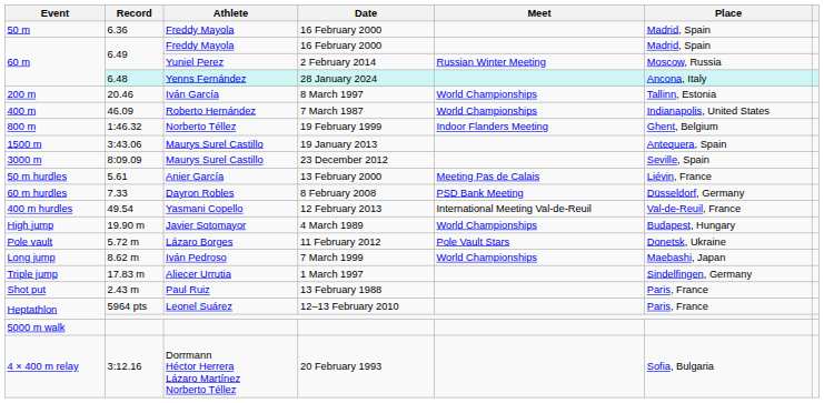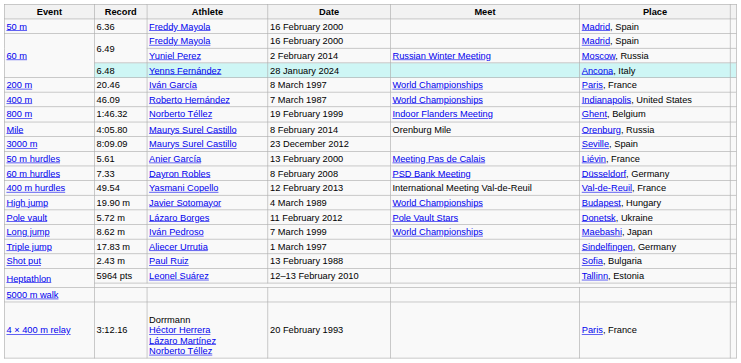8 March 1997 | Place: Tallinn, Estonia -> Paris, France
- row: 1500 m | 3:43.06 | Maurys Surel Castillo | 19 January 2013 | Antequera, Spain
+ row: Mile | 4:05.80 | Maurys Surel Castillo | 8 February 2014 | Orenburg Mile | Orenburg, Russia
13 February 1988 | Place: Paris, France -> Sofia, Bulgaria
12–13 February 2010 | Place: Paris, France -> Tallinn, Estonia
20 February 1993 | Place: Sofia, Bulgaria -> Paris, France
